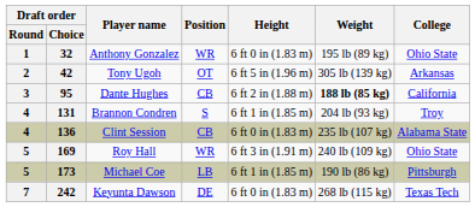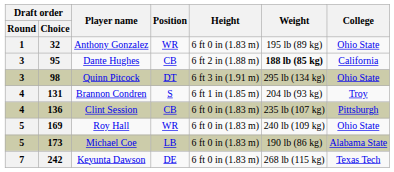- row: 2 | 42 | Tony Ugoh | OT | 6 ft 5 in (1.96 m) | 305 lb (139 kg) | Arkansas
+ row: 3 | 98 | Quinn Pitcock | DT | 6 ft 3 in (1.91 m) | 295 lb (134 kg) | Ohio State
136 | College: Alabama State -> Pittsburgh
169 | Height: 6 ft 3 in (1.91 m) -> 6 ft 0 in (1.83 m)
173 | Height: 6 ft 1 in (1.85 m) -> 6 ft 0 in (1.83 m)
173 | College: Pittsburgh -> Alabama State
